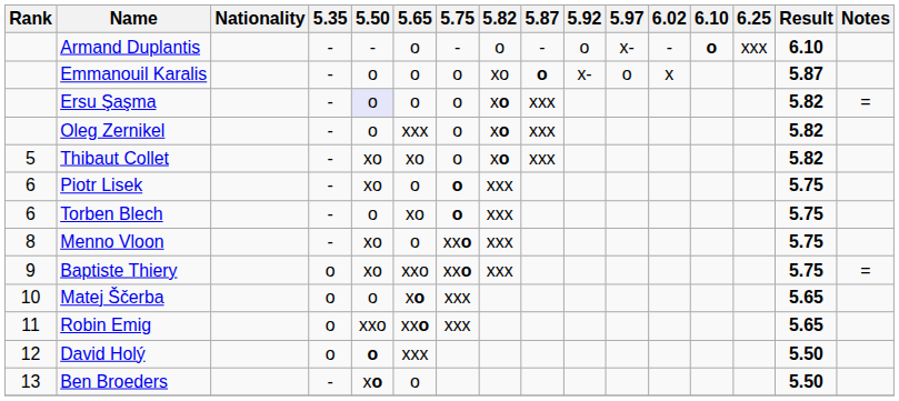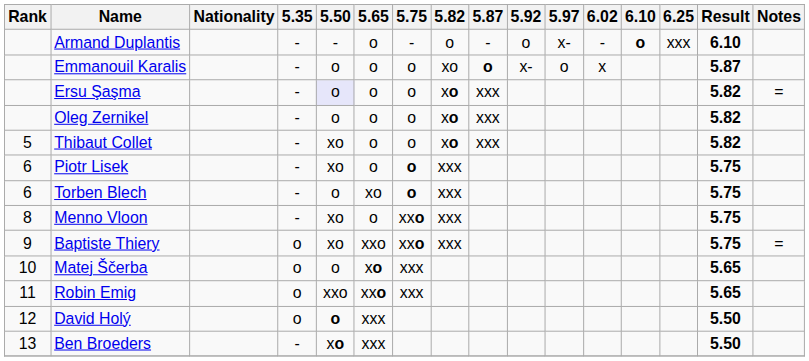Oleg Zernikel | 5.65: xxx -> o
Thibaut Collet | 5.65: xo -> o
Ben Broeders | 5.65: o -> xxx
